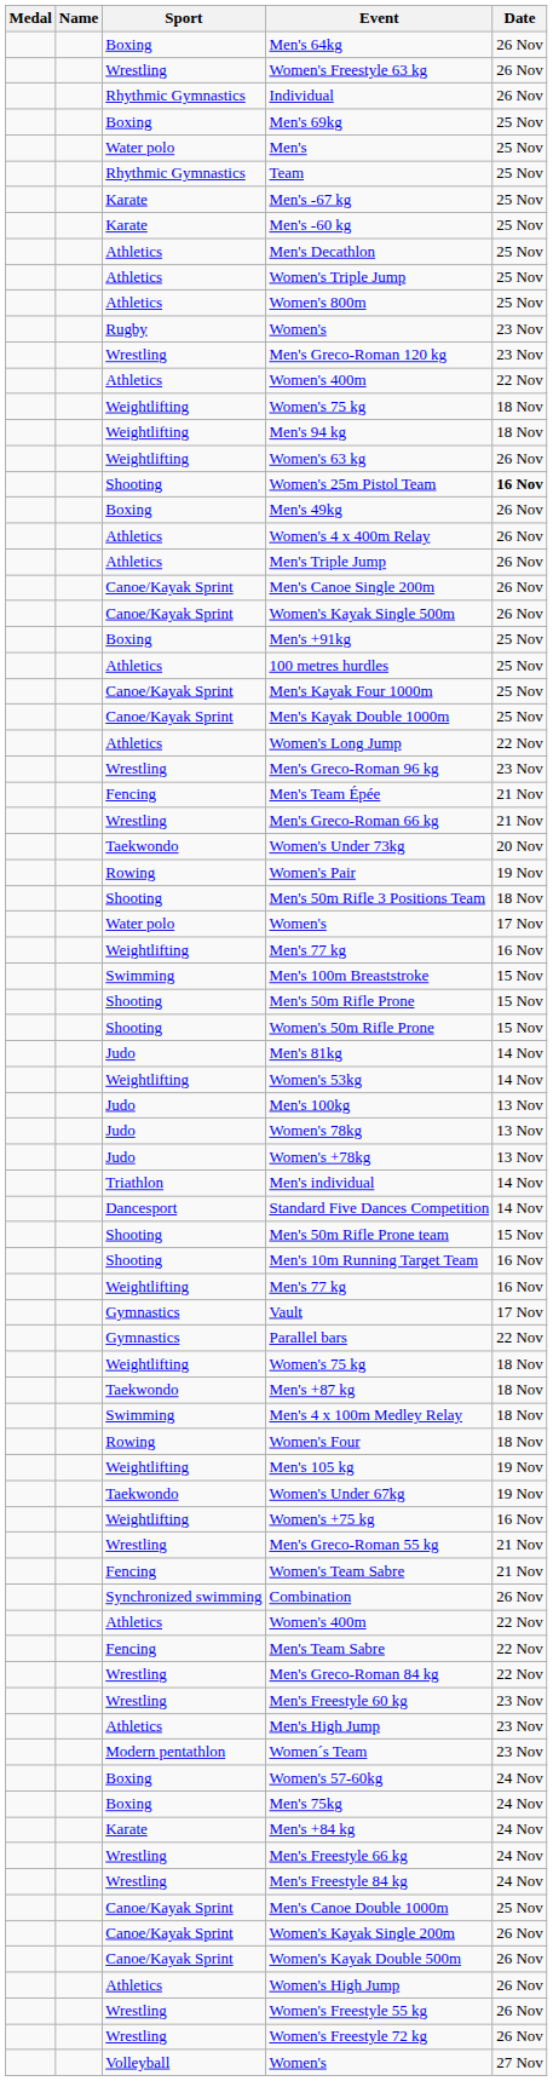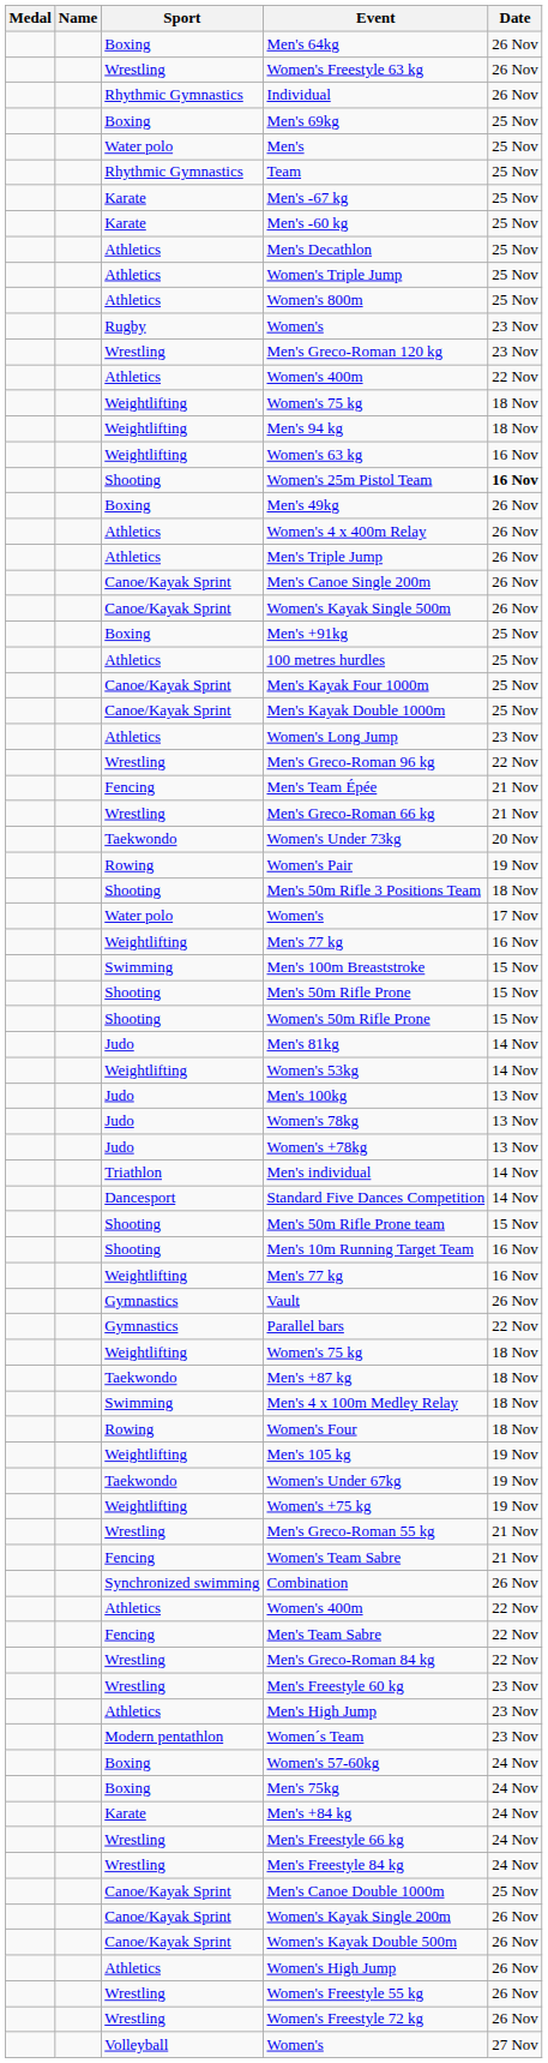Women's 63 kg | Date: 26 Nov -> 16 Nov
Women's Long Jump | Date: 22 Nov -> 23 Nov
Men's Greco-Roman 96 kg | Date: 23 Nov -> 22 Nov
Vault | Date: 17 Nov -> 26 Nov
Women's +75 kg | Date: 16 Nov -> 19 Nov
